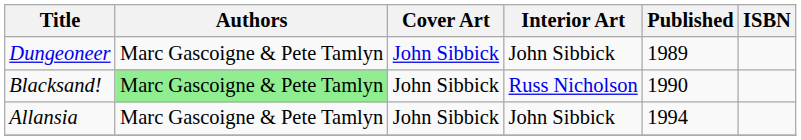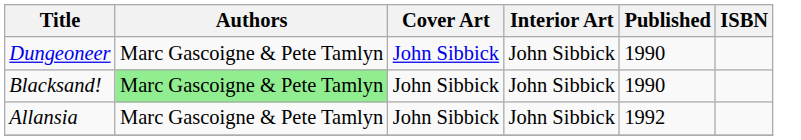Dungeoneer | Published: 1989 -> 1990
Blacksand! | Interior Art: Russ Nicholson -> John Sibbick
Allansia | Published: 1994 -> 1992
